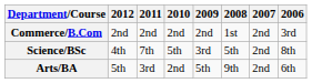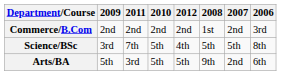columns swapped: 2012 <-> 2009
Science/BSc | 2007: 2nd -> 5th
Arts/BA | 2010: 2nd -> 5th
